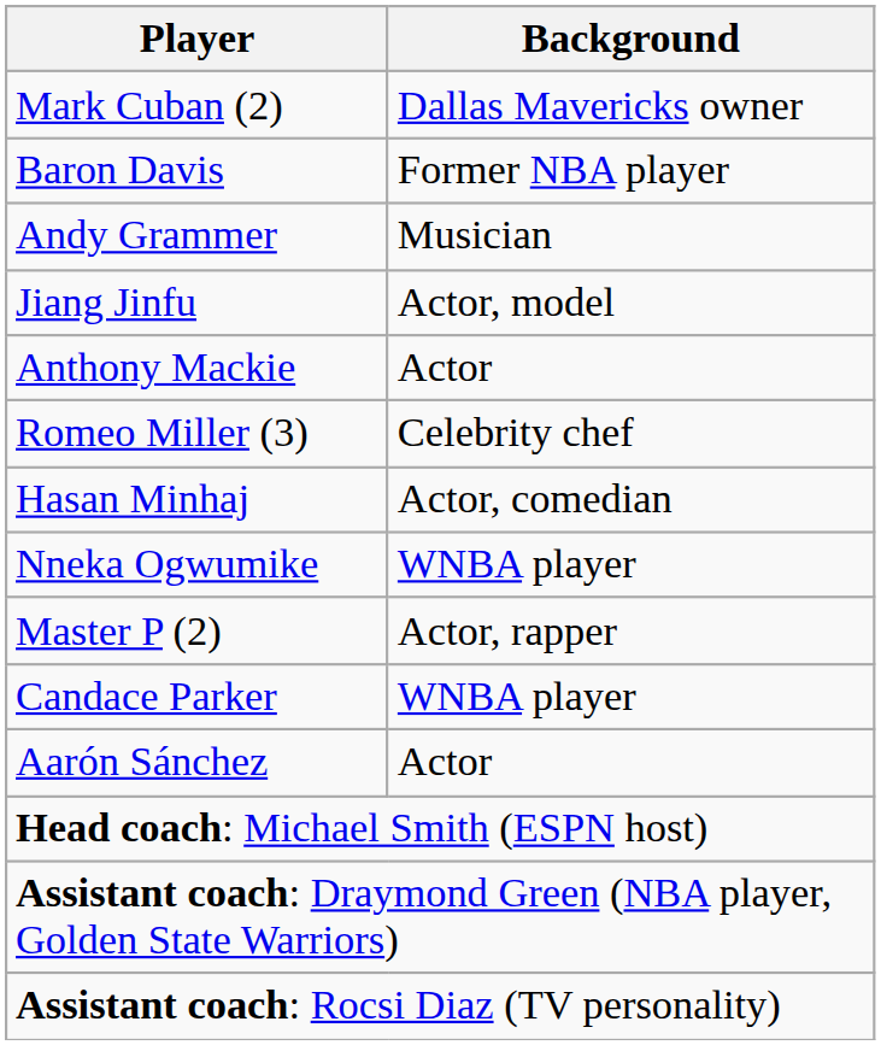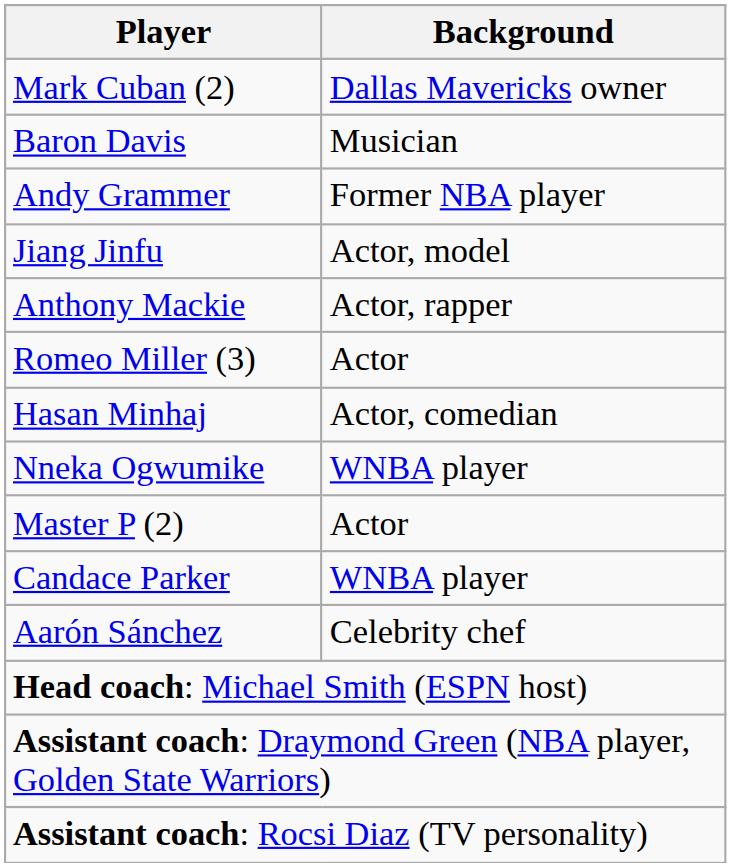Baron Davis | Background: Former NBA player -> Musician
Andy Grammer | Background: Musician -> Former NBA player
Anthony Mackie | Background: Actor -> Actor, rapper
Romeo Miller (3) | Background: Celebrity chef -> Actor
Master P (2) | Background: Actor, rapper -> Actor
Aarón Sánchez | Background: Actor -> Celebrity chef
